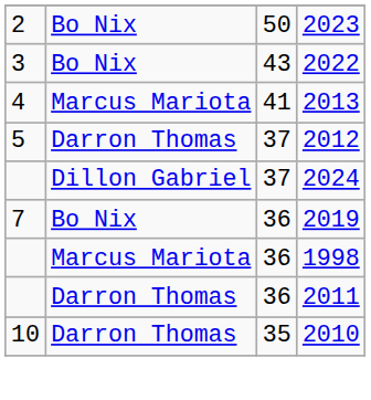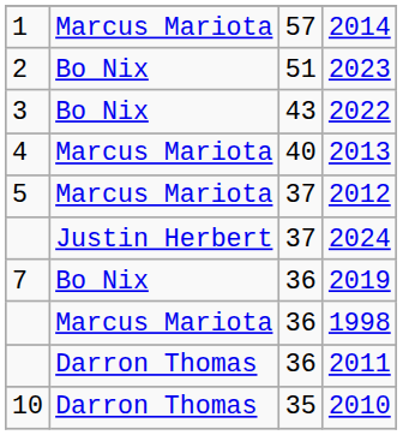+ row: 1 | Marcus Mariota | 57 | 2014
2023 | column 3: 50 -> 51
2013 | column 3: 41 -> 40
2012 | column 2: Darron Thomas -> Marcus Mariota
2024 | column 2: Dillon Gabriel -> Justin Herbert
